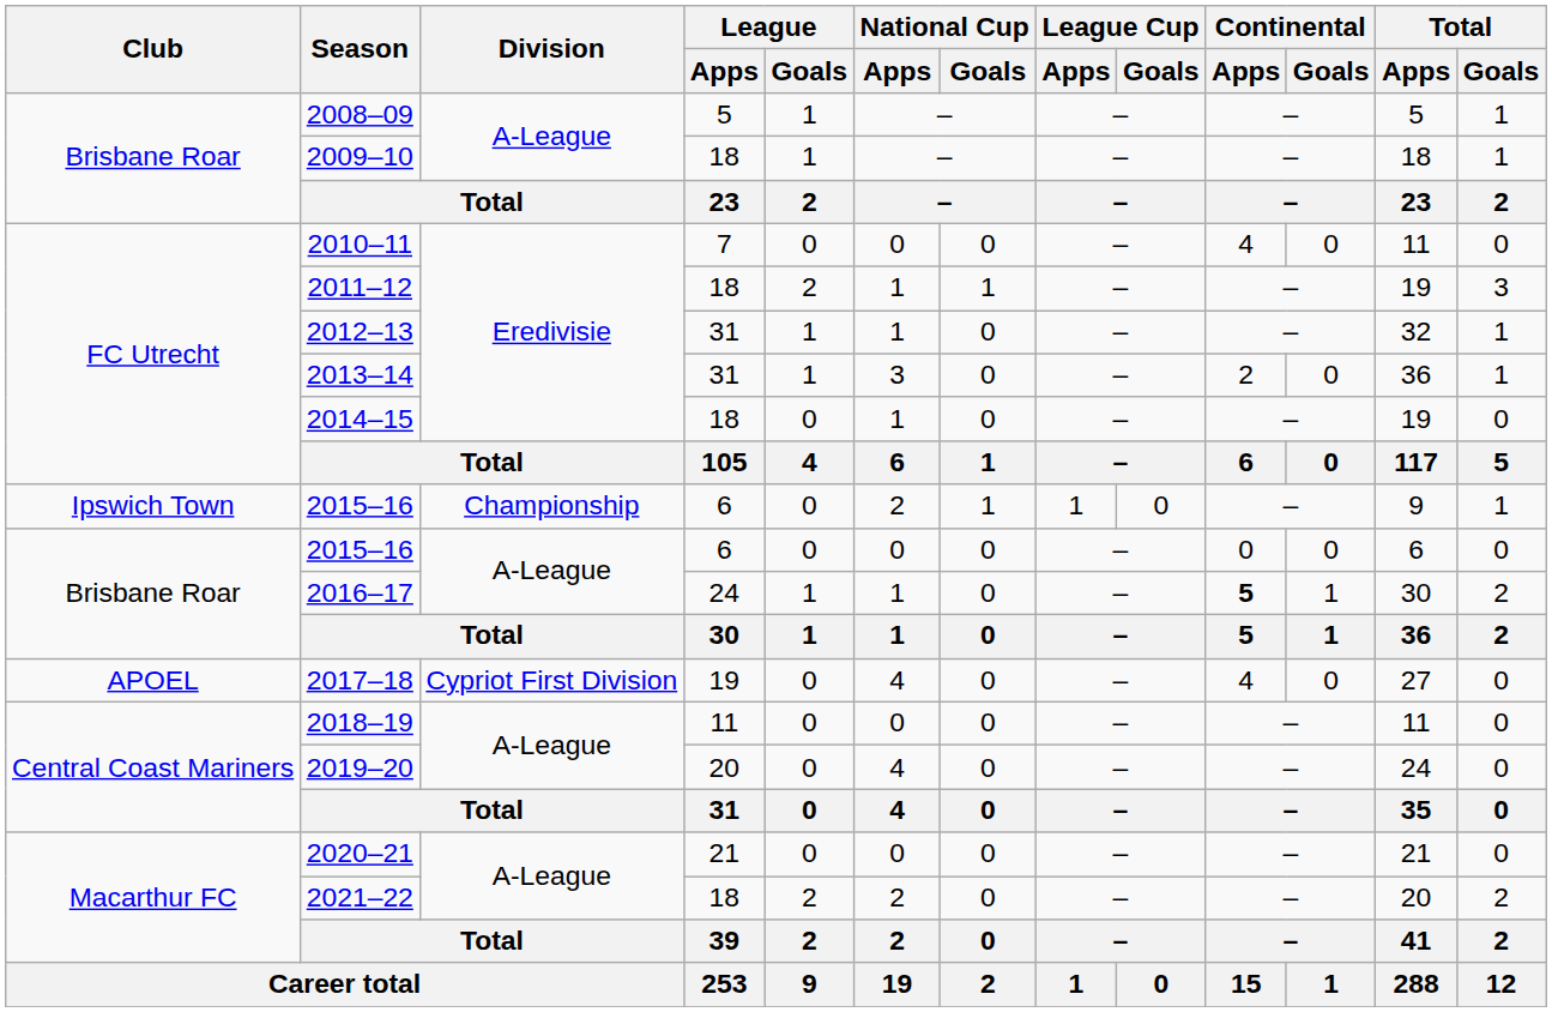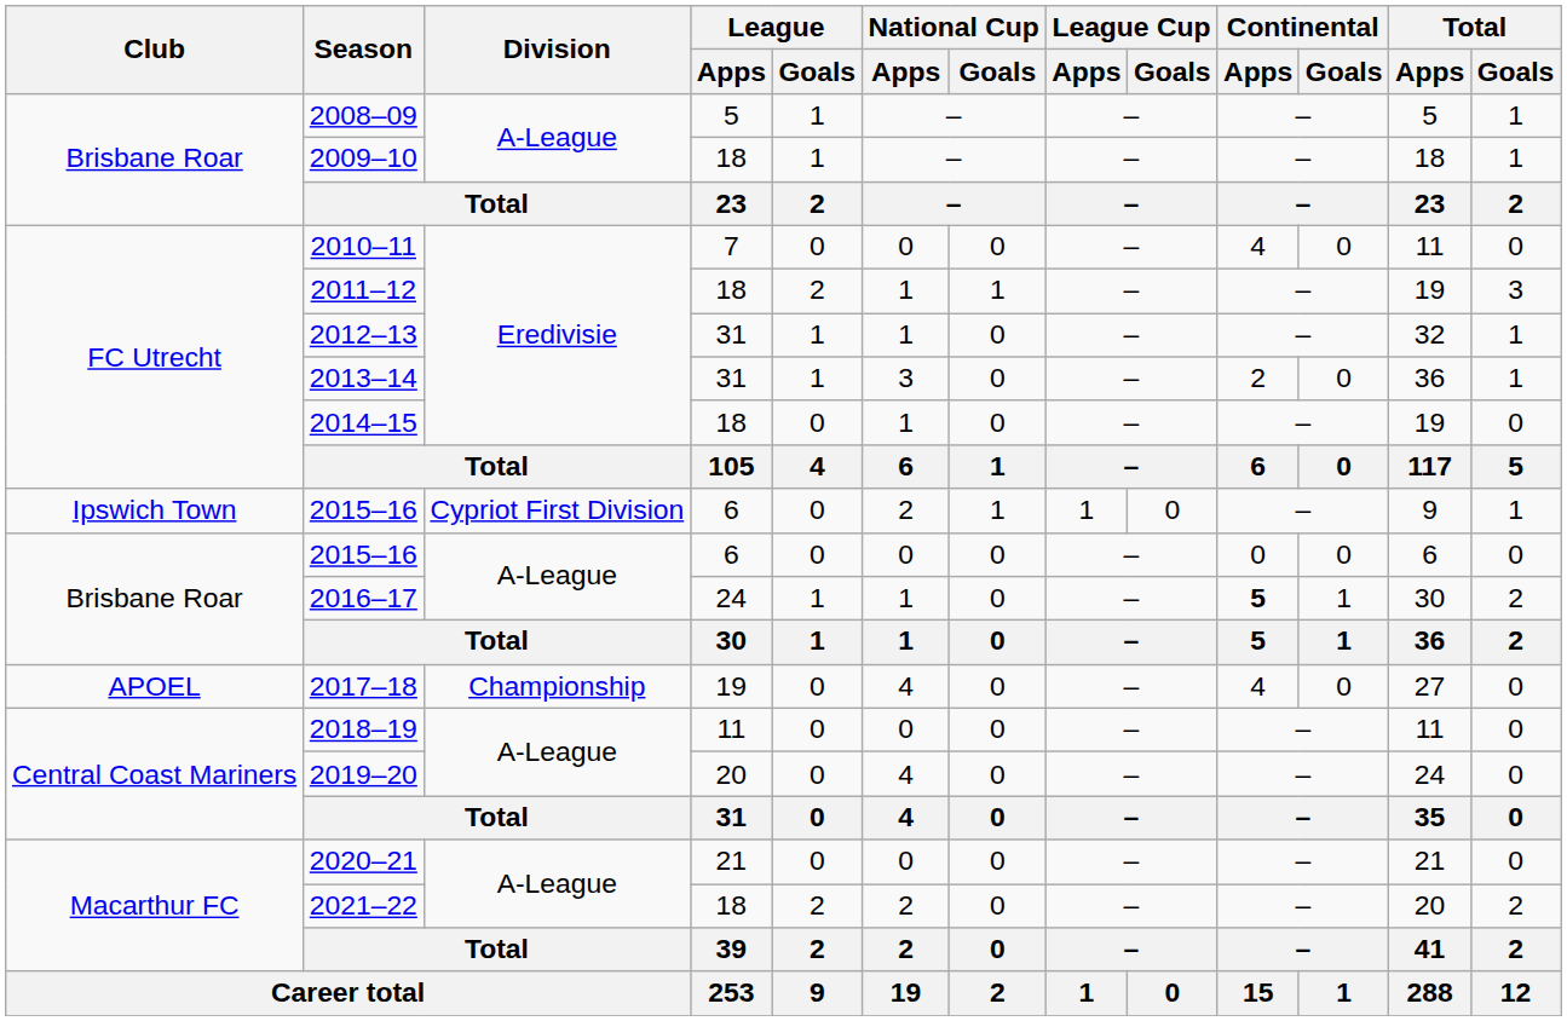Ipswich Town / 2015–16 | Division: Championship -> Cypriot First Division
2017–18 | Division: Cypriot First Division -> Championship
